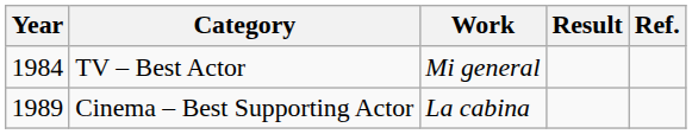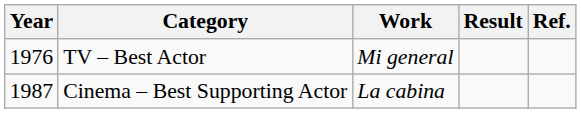TV – Best Actor | Year: 1984 -> 1976
Cinema – Best Supporting Actor | Year: 1989 -> 1987
